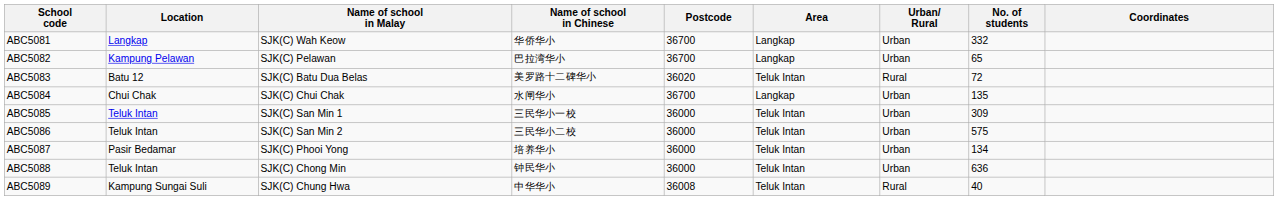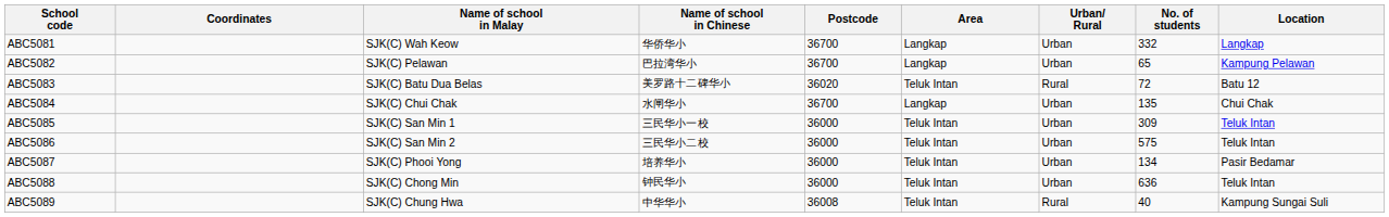columns swapped: Location <-> Coordinates
